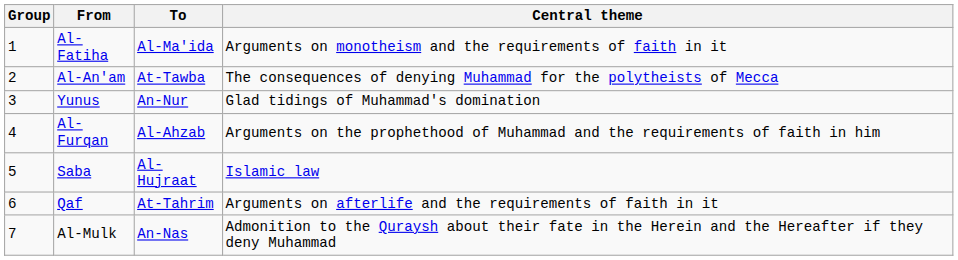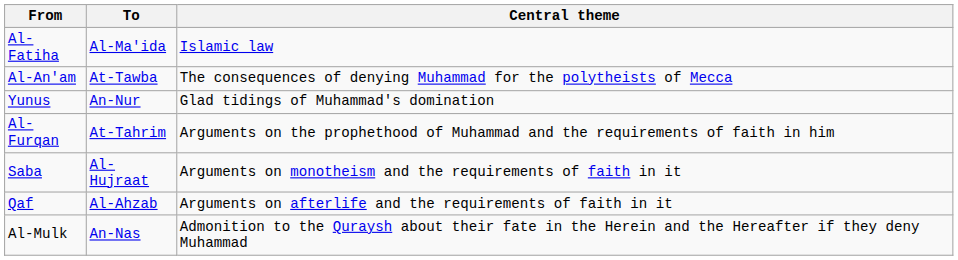- column: Group | 1 | 2 | 3 | 4 | 5 | 6 | 7
Al-Fatiha | Central theme: Arguments on monotheism and the requirements of faith in it -> Islamic law
Al-Furqan | To: Al-Ahzab -> At-Tahrim
Saba | Central theme: Islamic law -> Arguments on monotheism and the requirements of faith in it
Qaf | To: At-Tahrim -> Al-Ahzab
